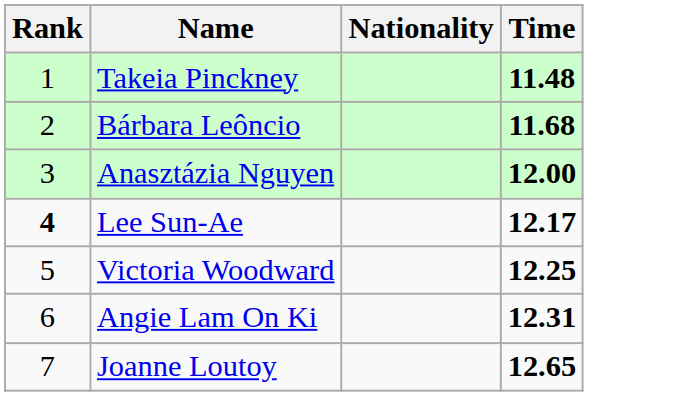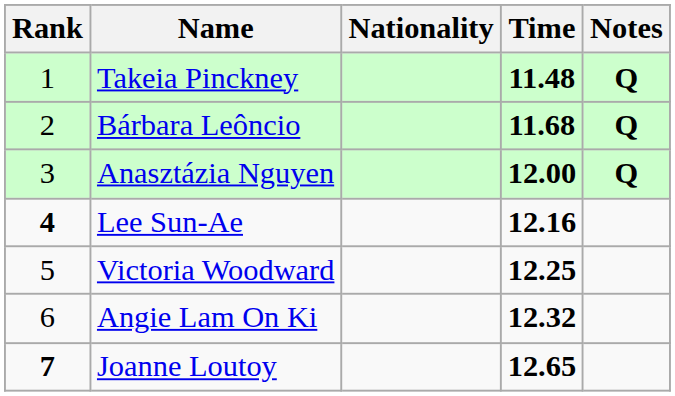+ column: Notes | Q | Q | Q
Lee Sun-Ae | Time: 12.17 -> 12.16
Angie Lam On Ki | Time: 12.31 -> 12.32
Joanne Loutoy | Rank: normal -> bold
